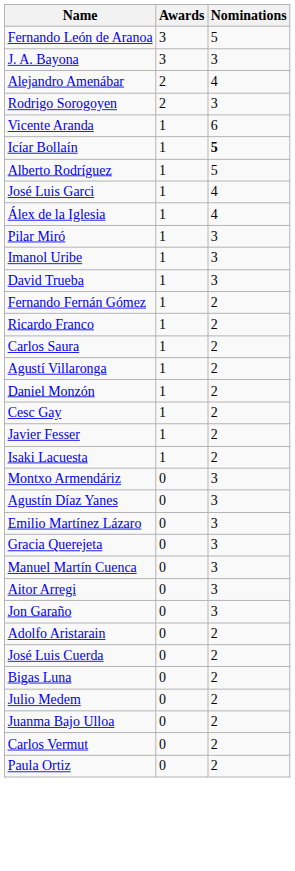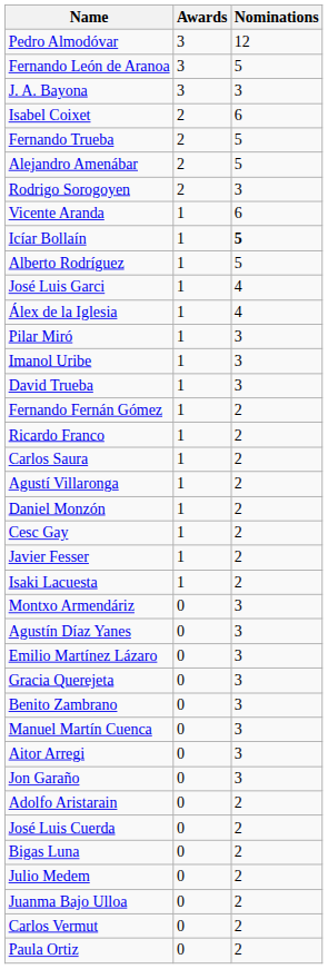+ row: Pedro Almodóvar | 3 | 12
+ row: Isabel Coixet | 2 | 6
+ row: Fernando Trueba | 2 | 5
Alejandro Amenábar | Nominations: 4 -> 5
+ row: Benito Zambrano | 0 | 3
